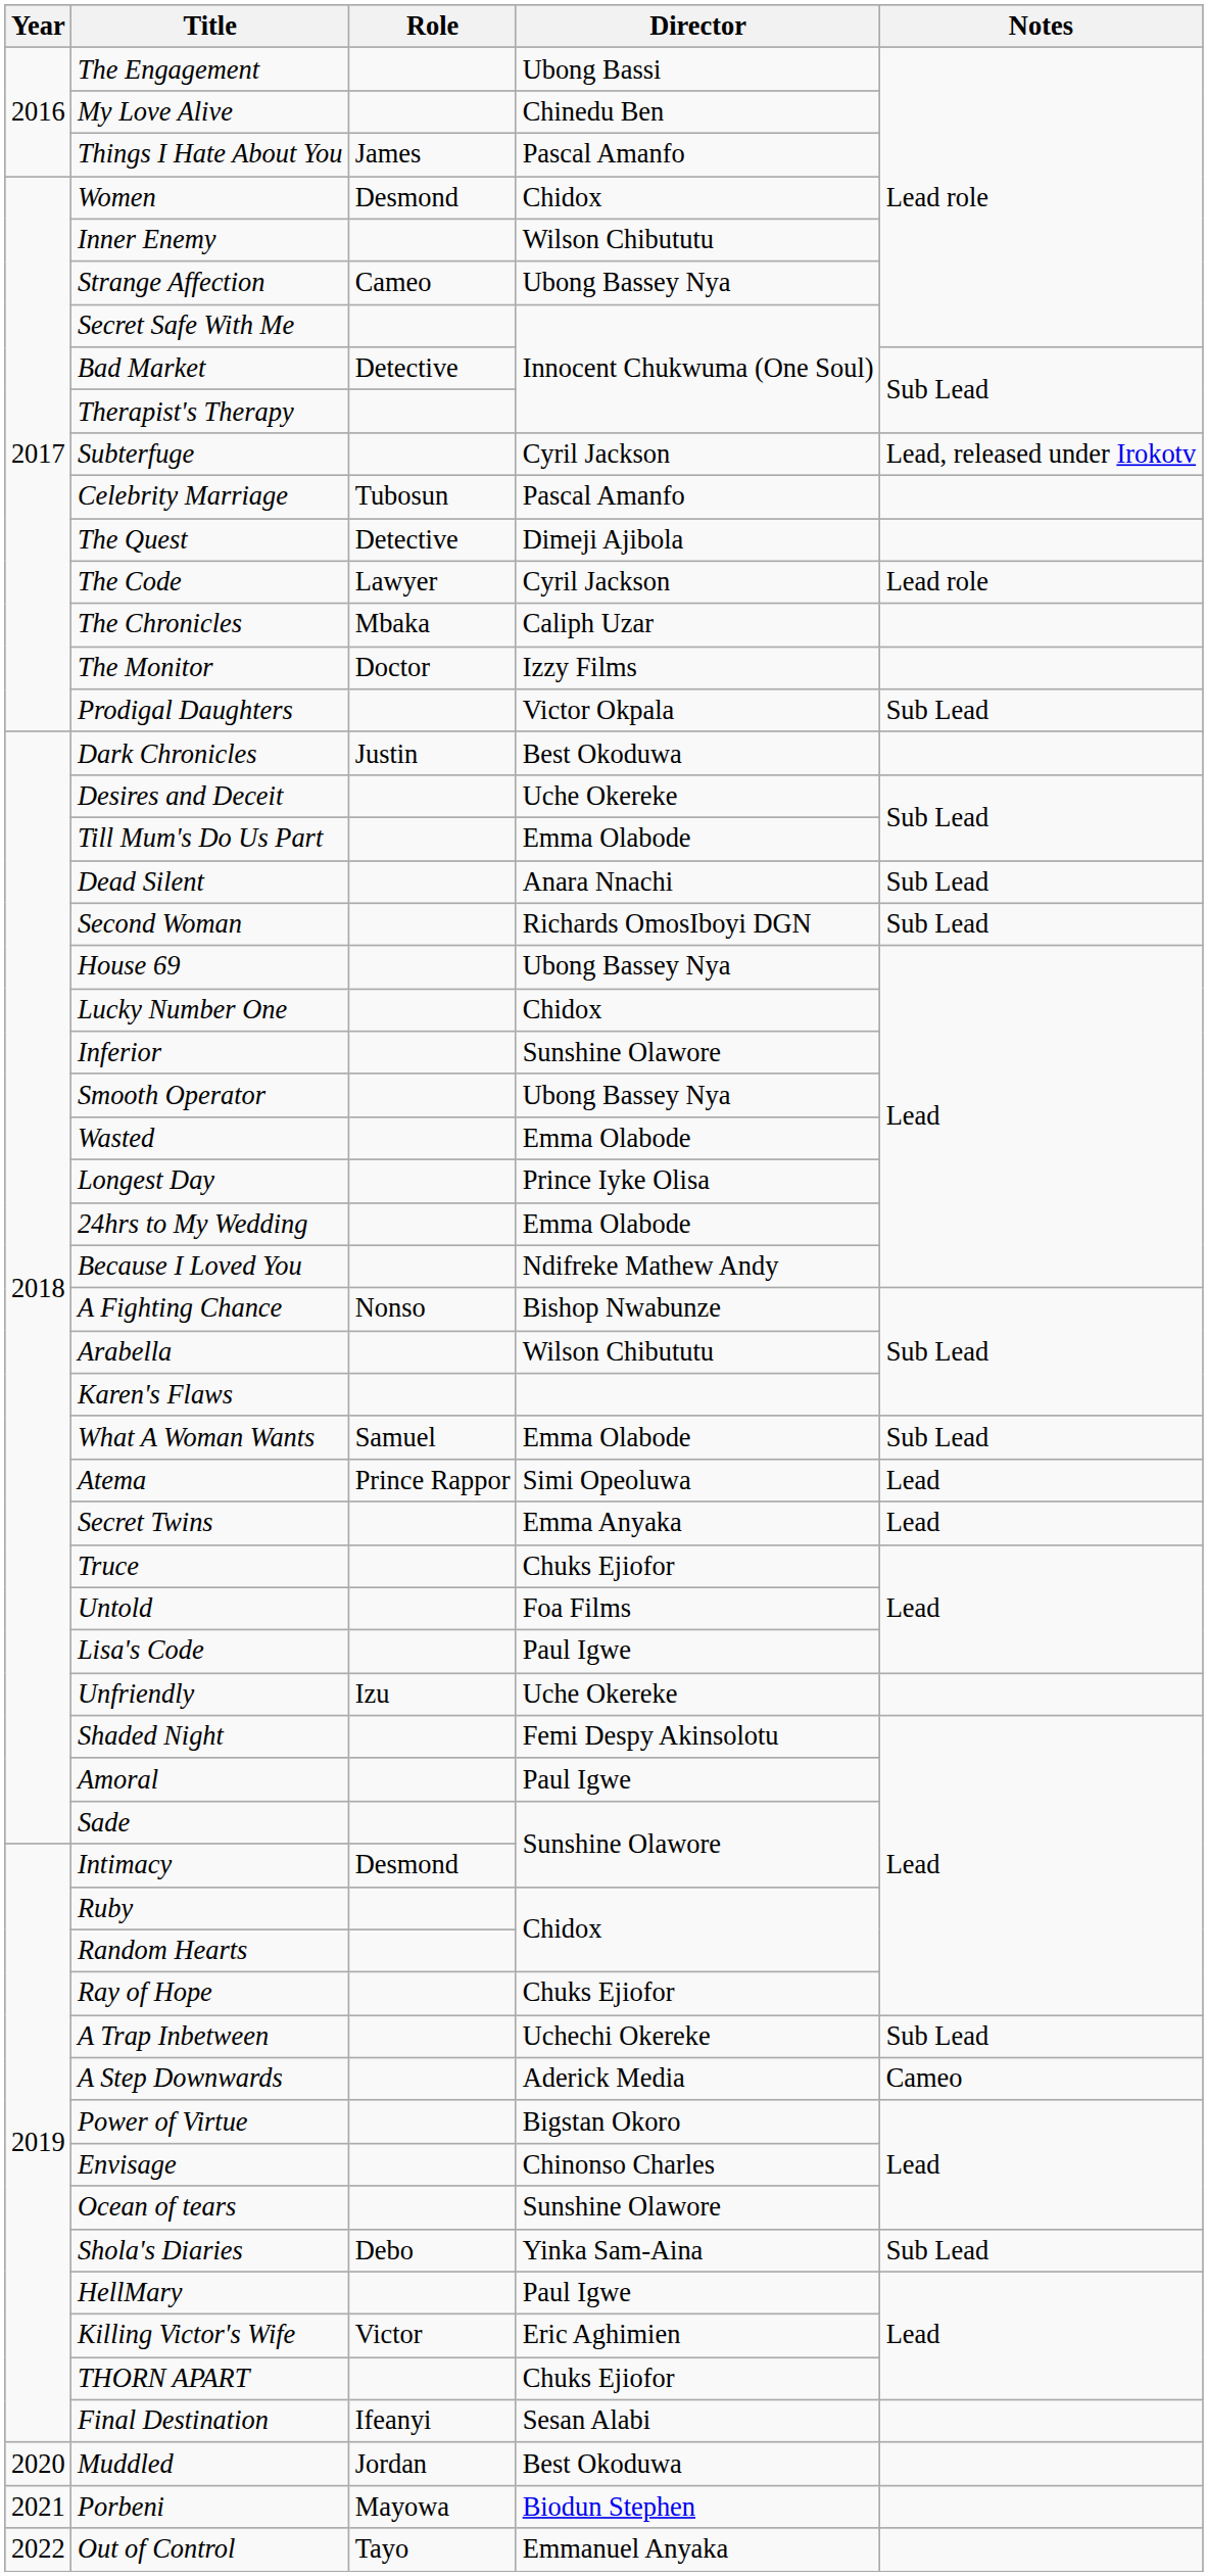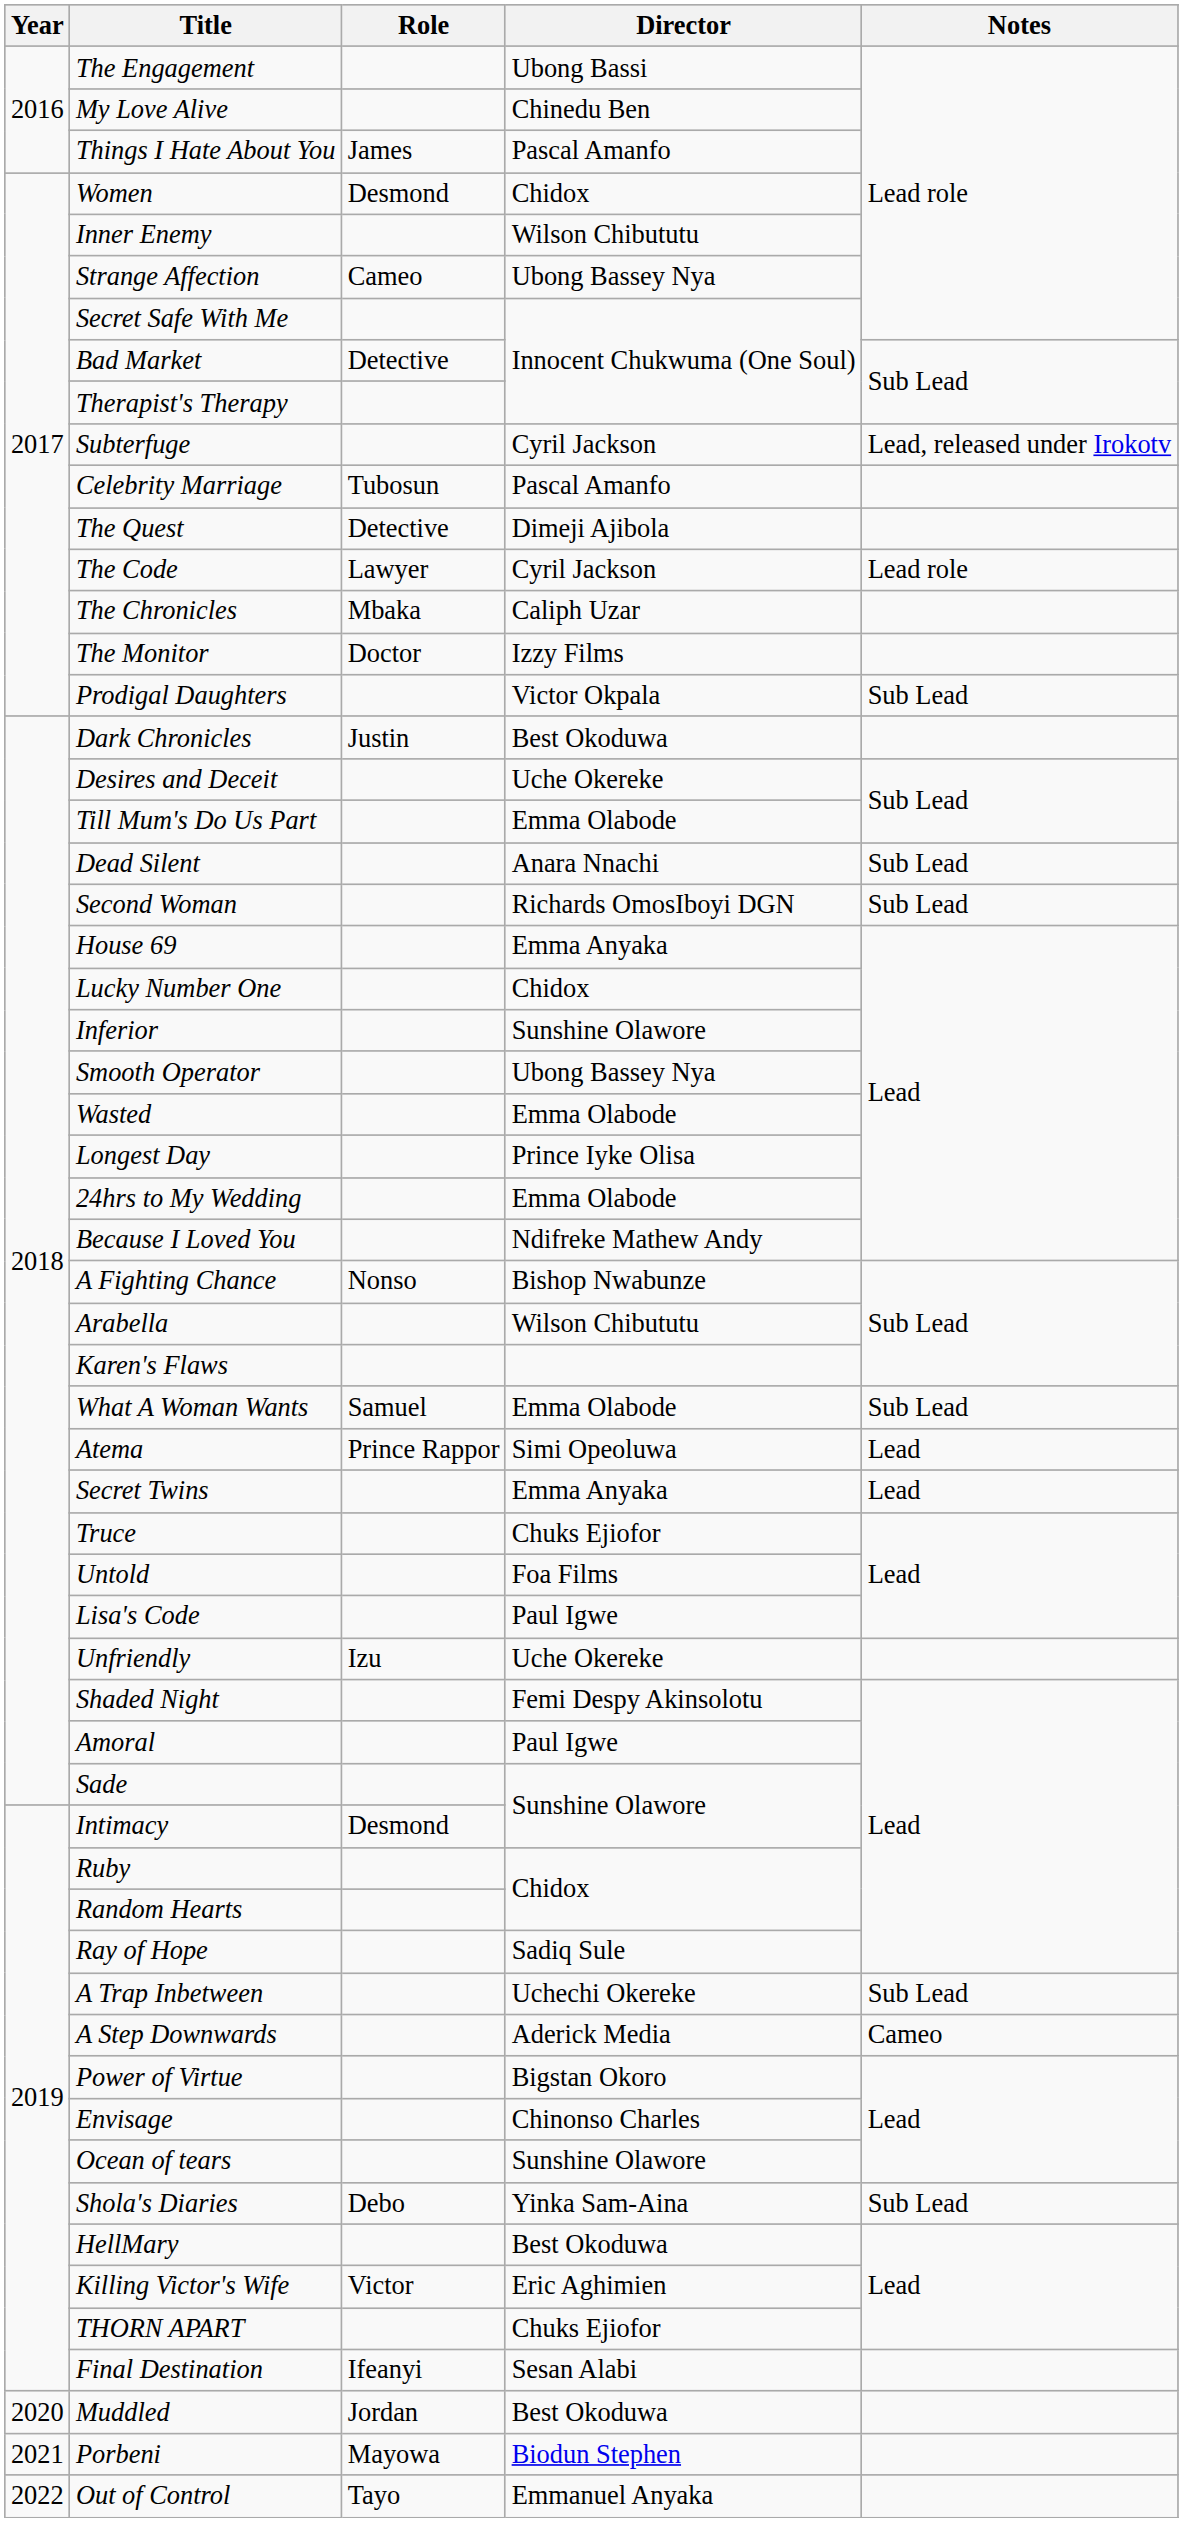House 69 | Director: Ubong Bassey Nya -> Emma Anyaka
Ray of Hope | Director: Chuks Ejiofor -> Sadiq Sule
HellMary | Director: Paul Igwe -> Best Okoduwa
